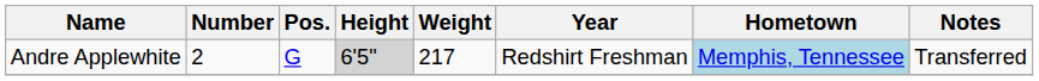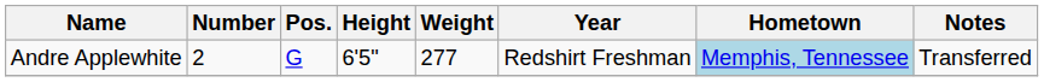Andre Applewhite | Height: lightgrey background -> no background
Andre Applewhite | Weight: 217 -> 277
